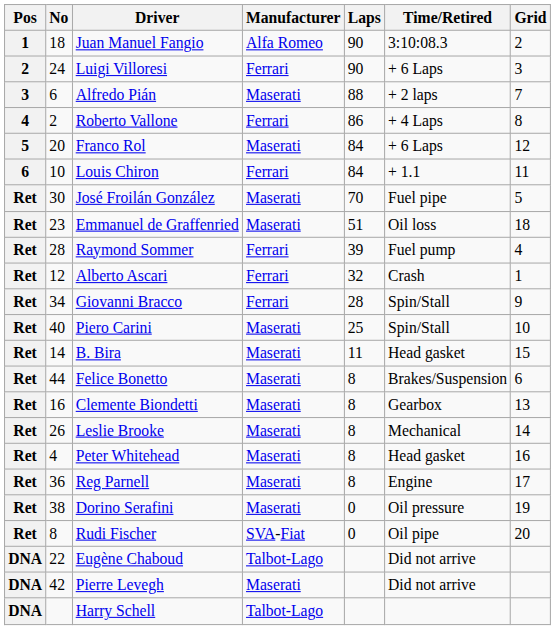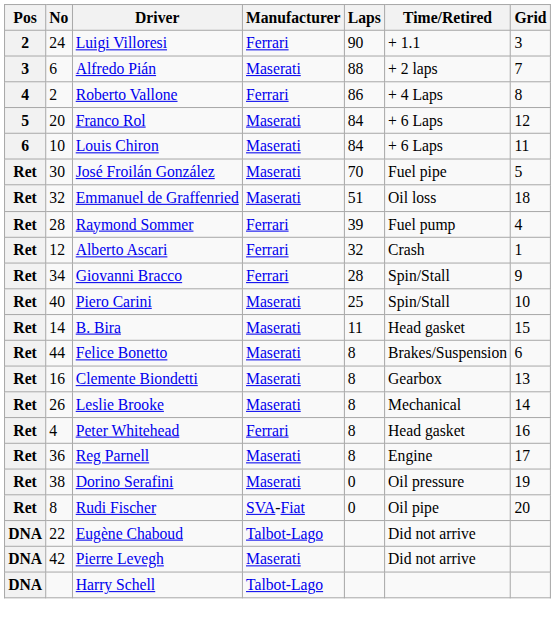- row: 1 | 18 | Juan Manuel Fangio | Alfa Romeo | 90 | 3:10:08.3 | 2
Luigi Villoresi | Time/Retired: + 6 Laps -> + 1.1
Louis Chiron | Manufacturer: Ferrari -> Maserati
Louis Chiron | Time/Retired: + 1.1 -> + 6 Laps
Emmanuel de Graffenried | No: 23 -> 32
Peter Whitehead | Manufacturer: Maserati -> Ferrari
